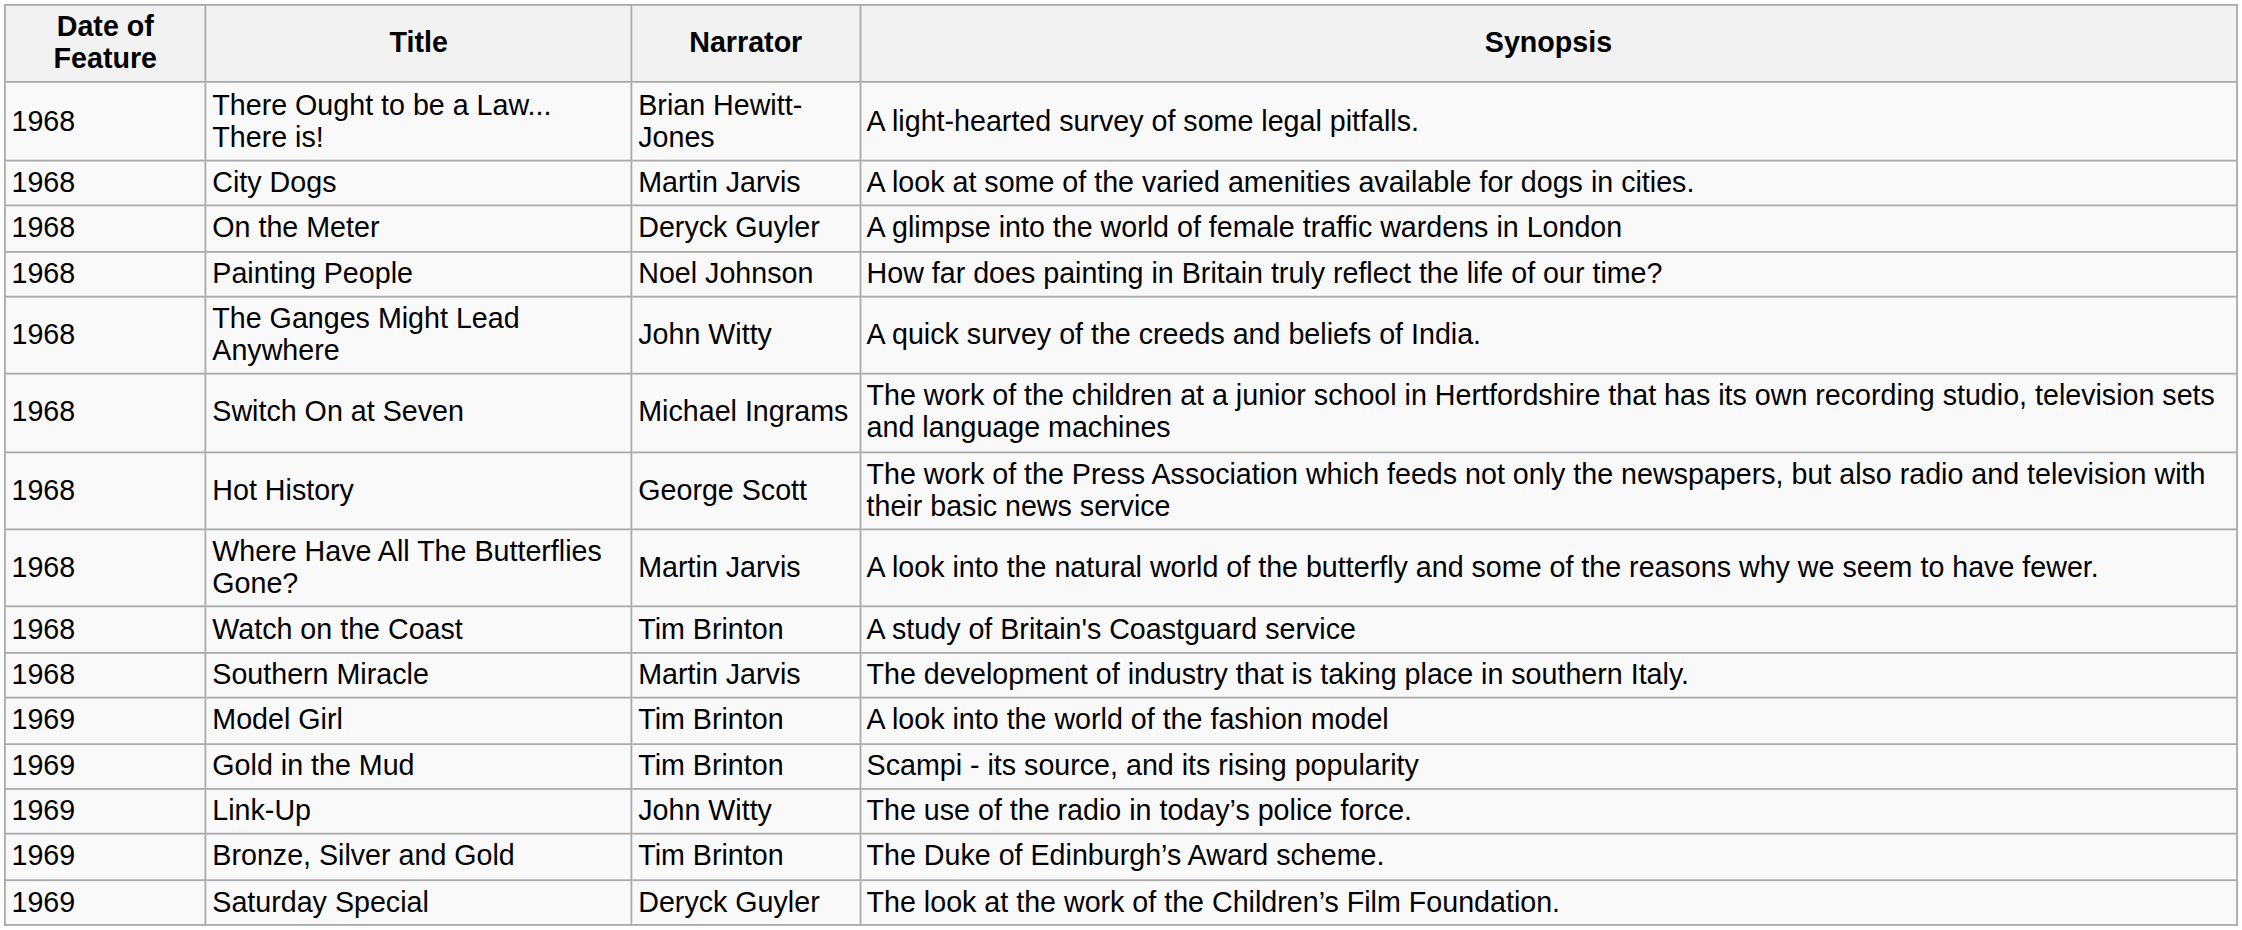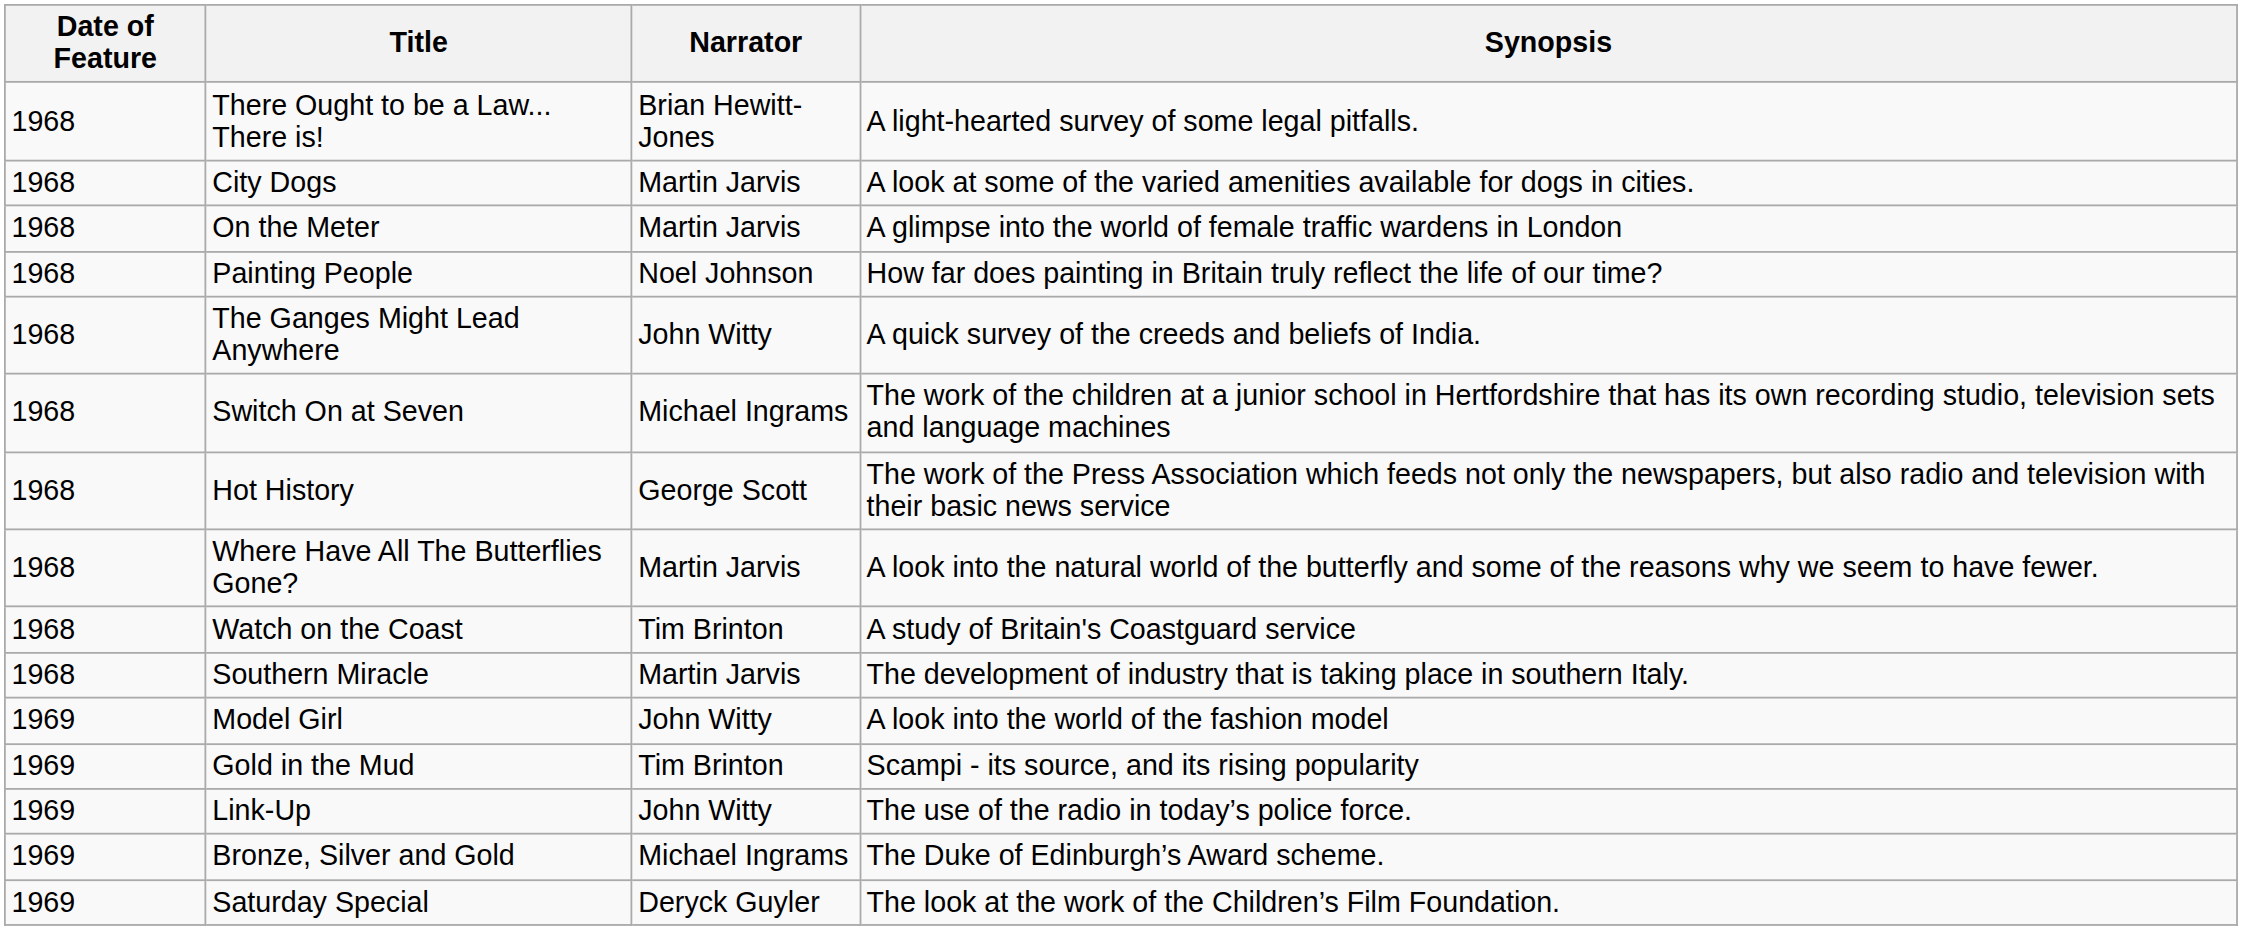On the Meter | Narrator: Deryck Guyler -> Martin Jarvis
Model Girl | Narrator: Tim Brinton -> John Witty
Bronze, Silver and Gold | Narrator: Tim Brinton -> Michael Ingrams
